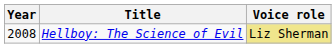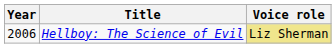Hellboy: The Science of Evil | Year: 2008 -> 2006
